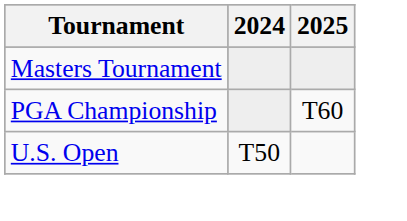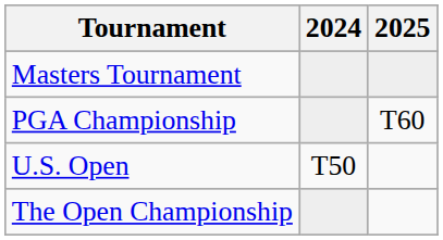+ row: The Open Championship
